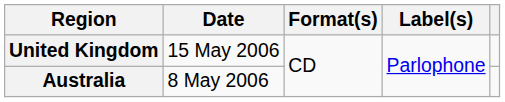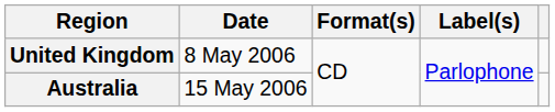United Kingdom | Date: 15 May 2006 -> 8 May 2006
Australia | Date: 8 May 2006 -> 15 May 2006
